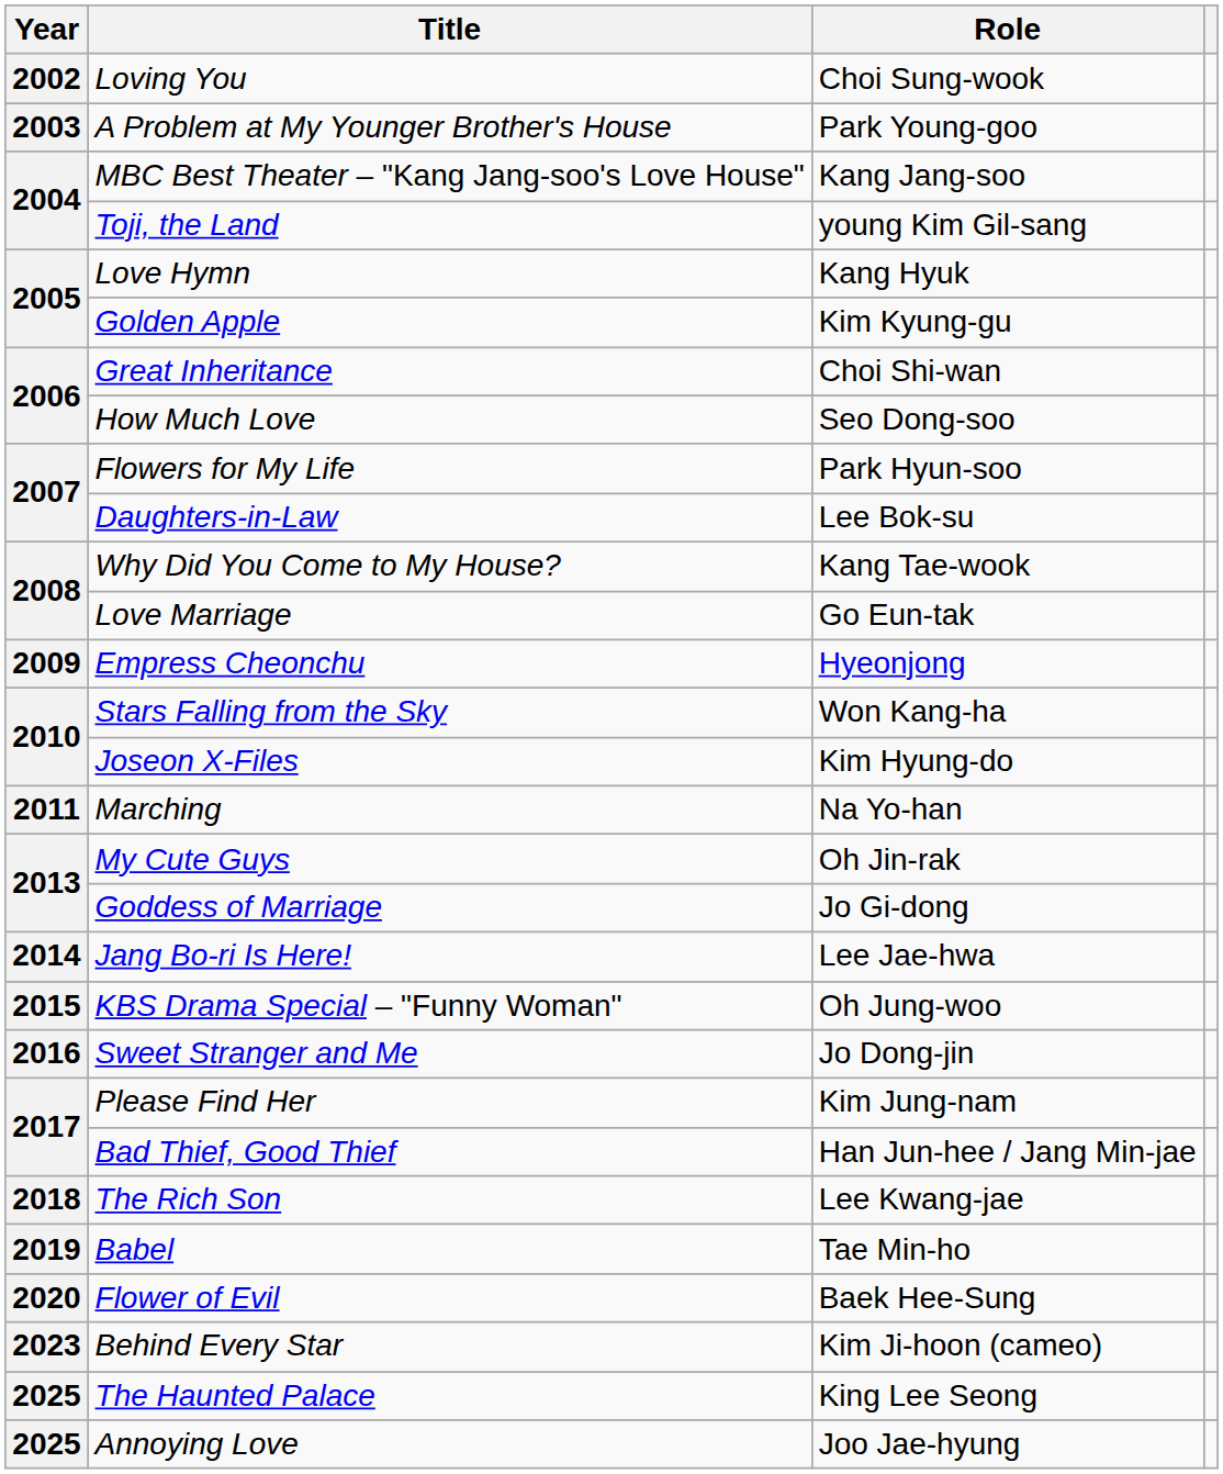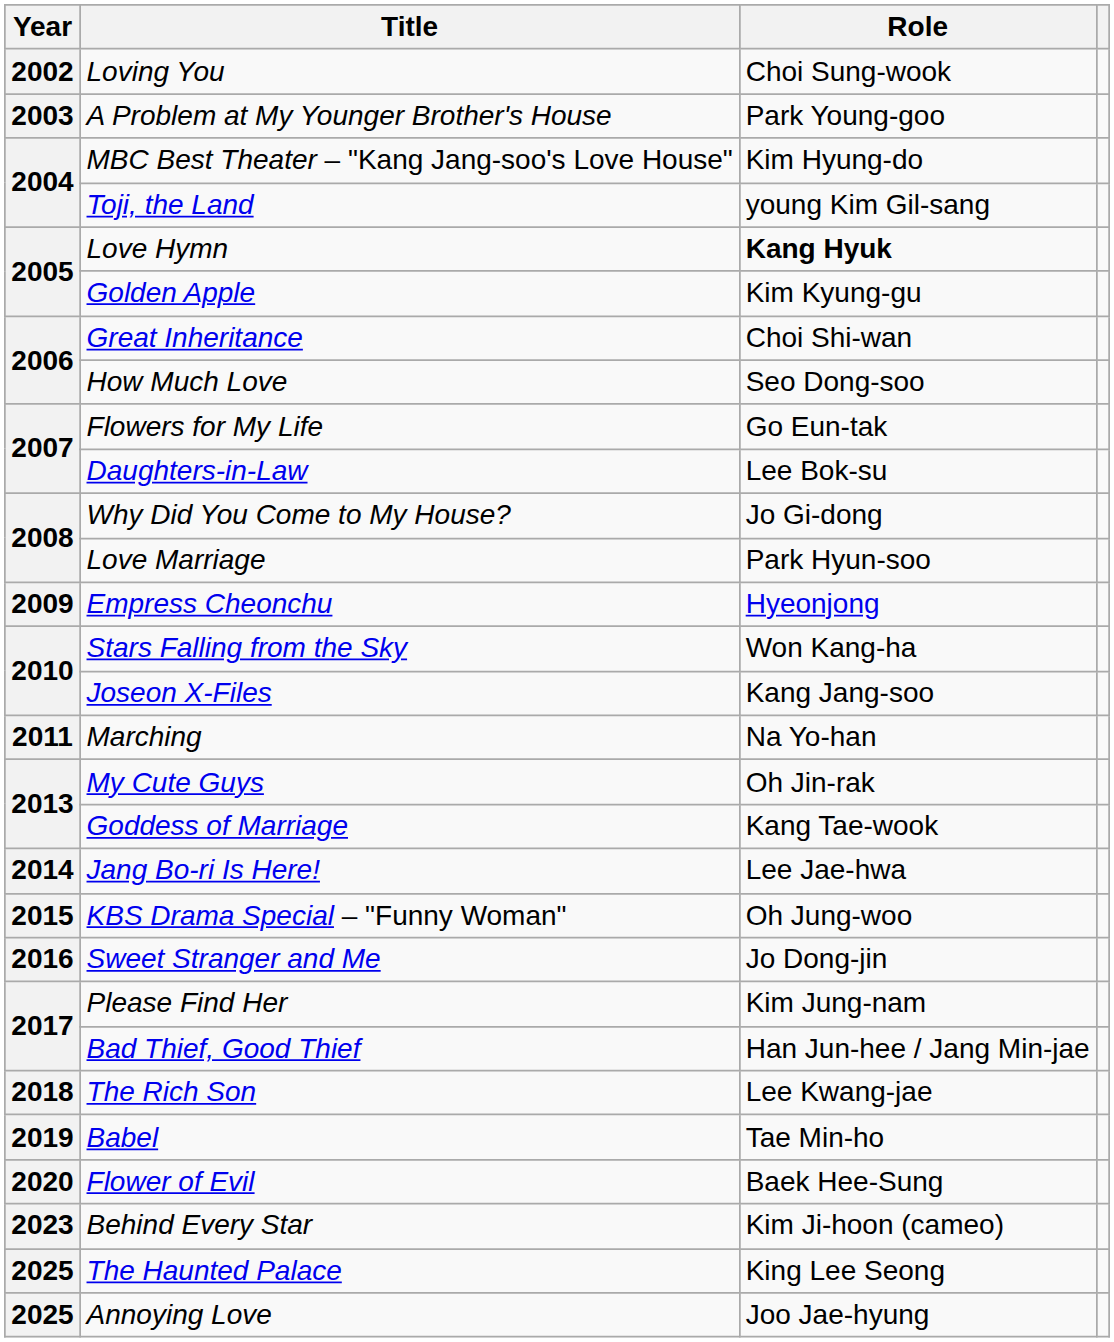MBC Best Theater – "Kang Jang-soo's Love House" | Role: Kang Jang-soo -> Kim Hyung-do
Love Hymn | Role: normal -> bold
Flowers for My Life | Role: Park Hyun-soo -> Go Eun-tak
Why Did You Come to My House? | Role: Kang Tae-wook -> Jo Gi-dong
Love Marriage | Role: Go Eun-tak -> Park Hyun-soo
Joseon X-Files | Role: Kim Hyung-do -> Kang Jang-soo
Goddess of Marriage | Role: Jo Gi-dong -> Kang Tae-wook
